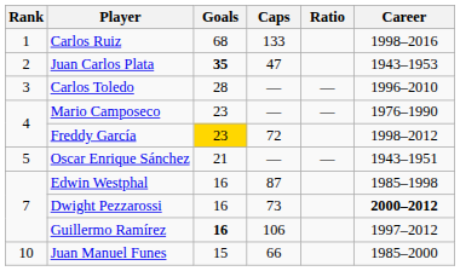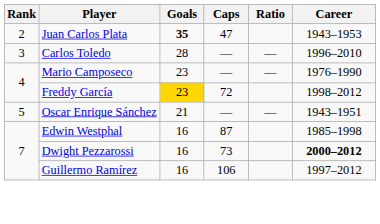- row: 1 | Carlos Ruiz | 68 | 133 | 1998–2016
Guillermo Ramírez | Goals: bold -> normal
- row: 10 | Juan Manuel Funes | 15 | 66 | 1985–2000
